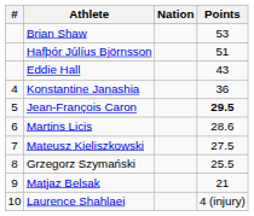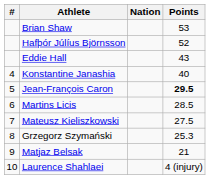Hafþór Júlíus Björnsson | Points: 51 -> 52
Konstantine Janashia | Points: 36 -> 40
Martins Licis | Points: 28.6 -> 28.5
Grzegorz Szymański | Points: 25.5 -> 25.3
